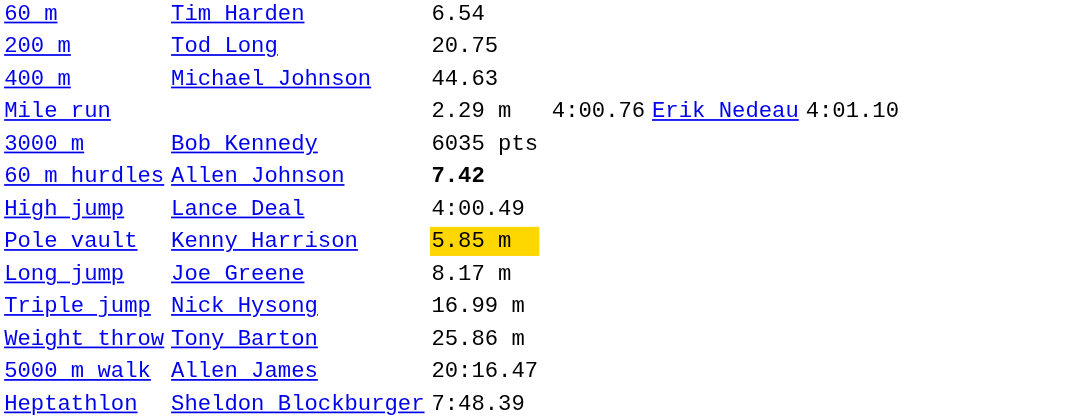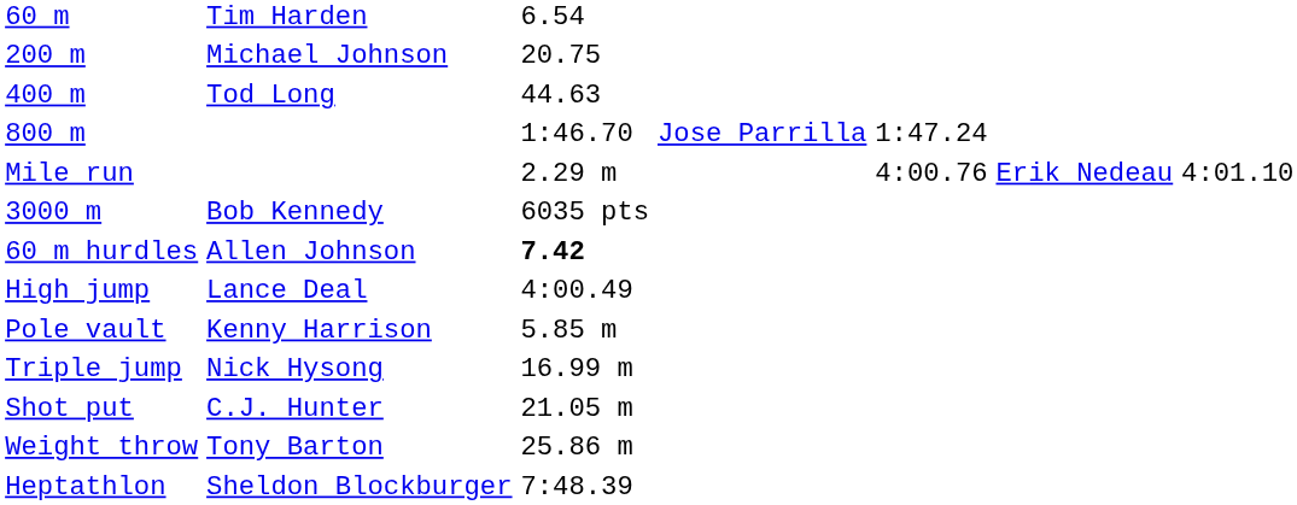200 m | column 2: Tod Long -> Michael Johnson
400 m | column 2: Michael Johnson -> Tod Long
+ row: 800 m | 1:46.70 | Jose Parrilla | 1:47.24
Pole vault | column 3: gold background -> no background
- row: Long jump | Joe Greene | 8.17 m
+ row: Shot put | C.J. Hunter | 21.05 m
- row: 5000 m walk | Allen James | 20:16.47
